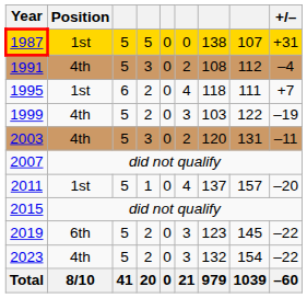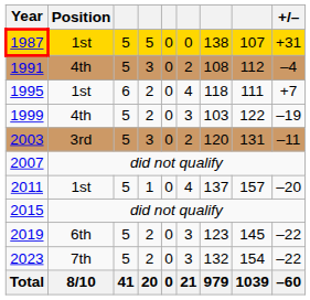2003 | Position: 4th -> 3rd
2023 | Position: 4th -> 7th
